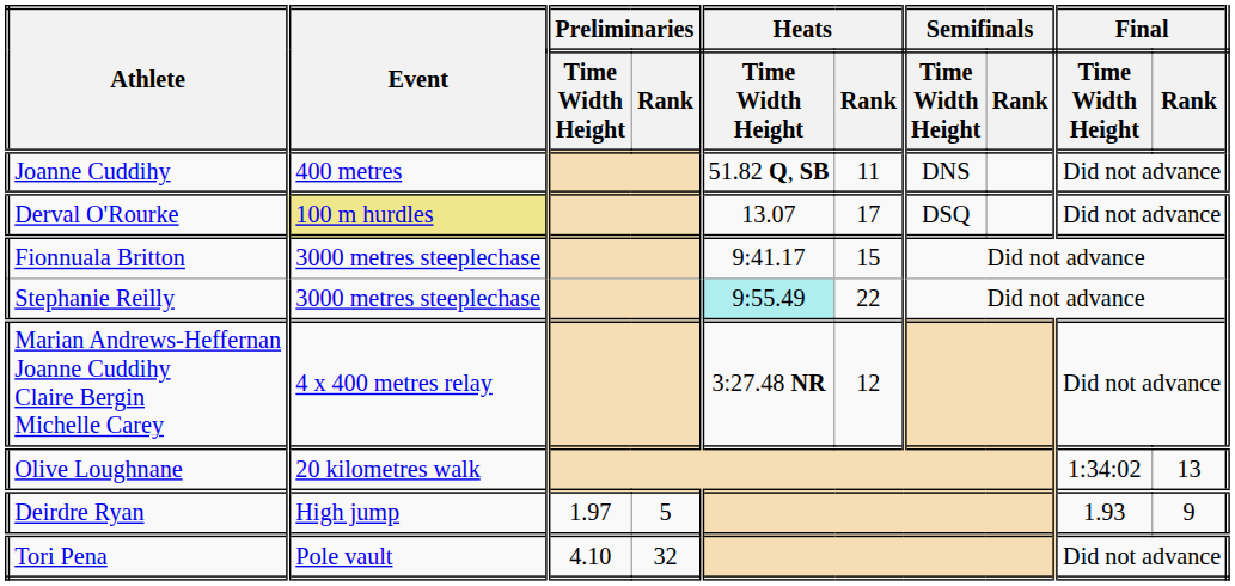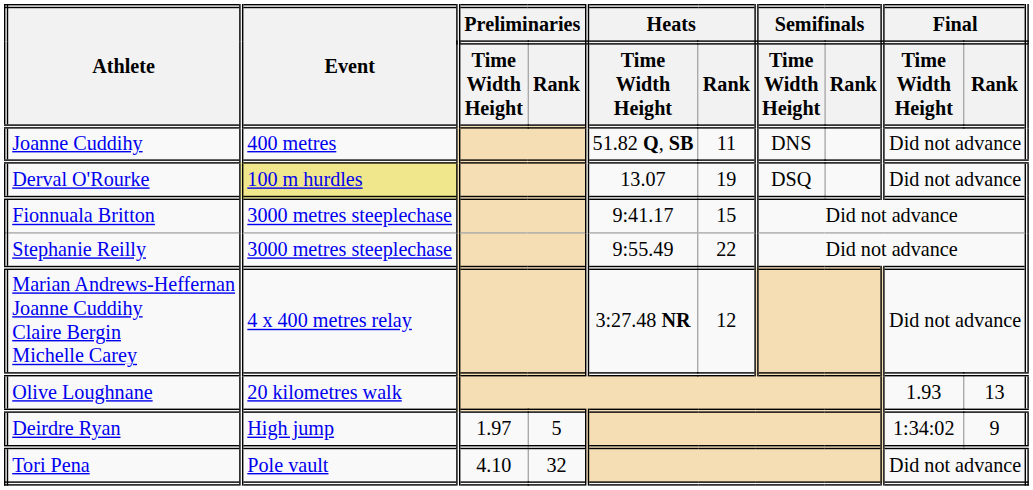Derval O'Rourke | Heats / Rank: 17 -> 19
Stephanie Reilly | Heats / Time Width Height: paleturquoise background -> no background
Olive Loughnane | Final / Time Width Height: 1:34:02 -> 1.93
Deirdre Ryan | Final / Time Width Height: 1.93 -> 1:34:02
